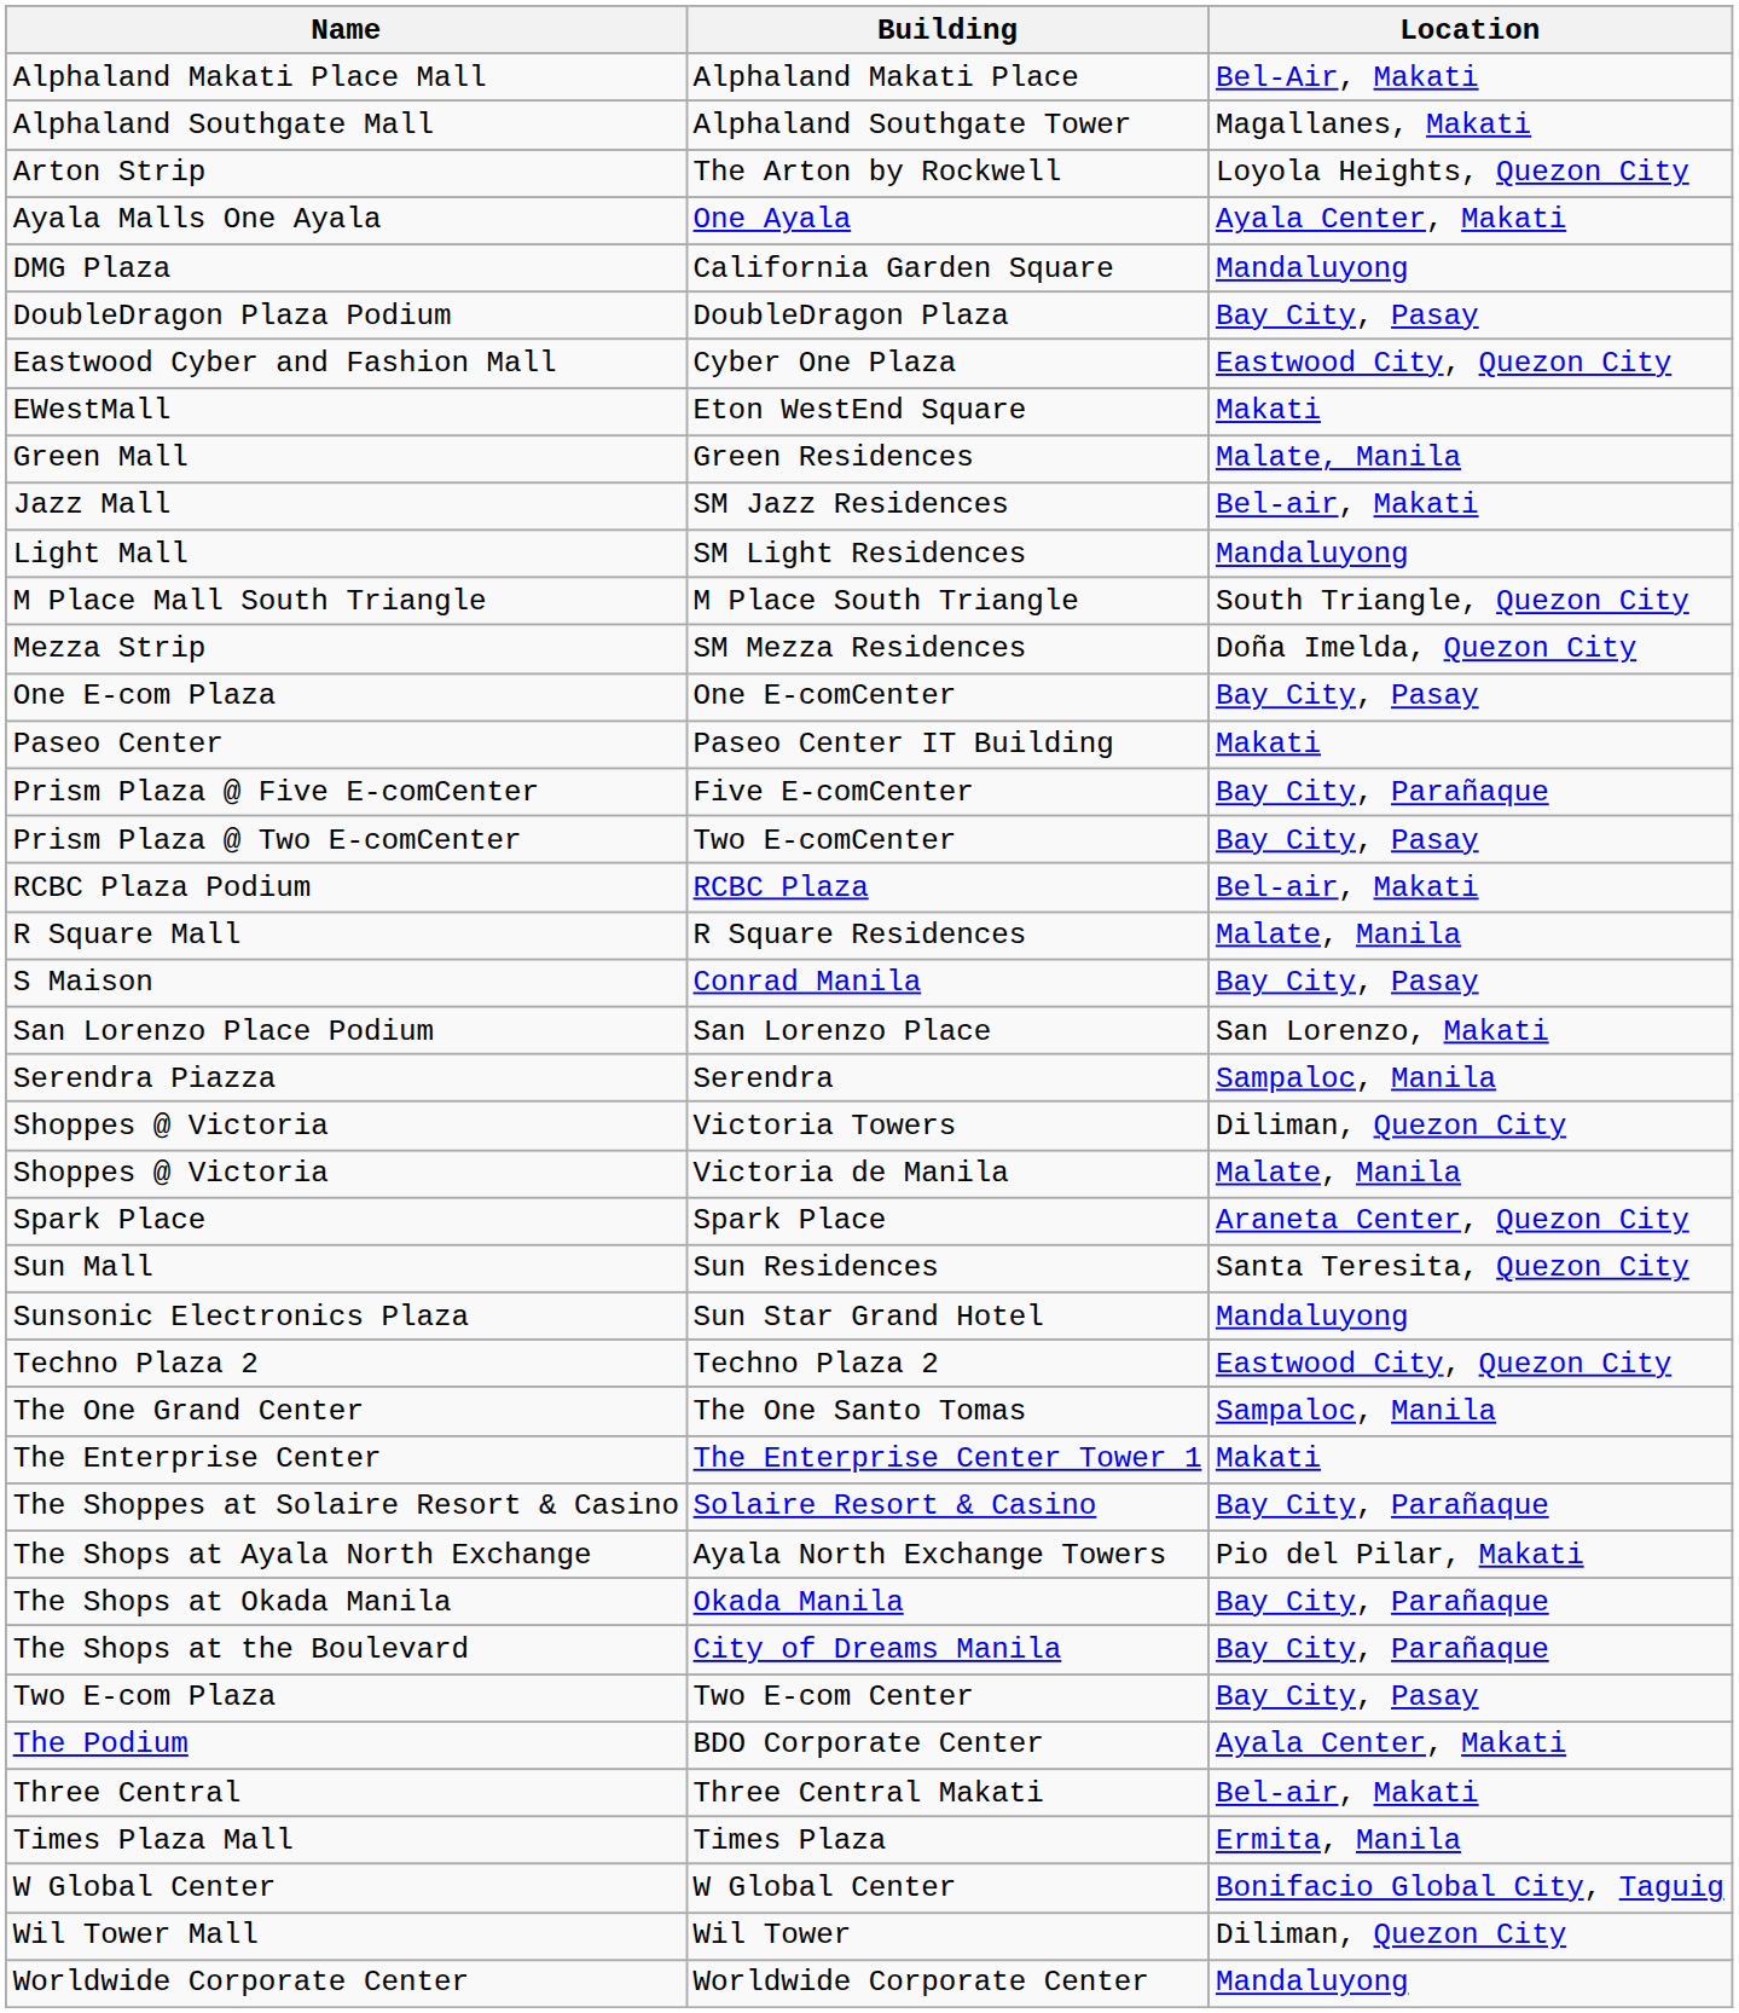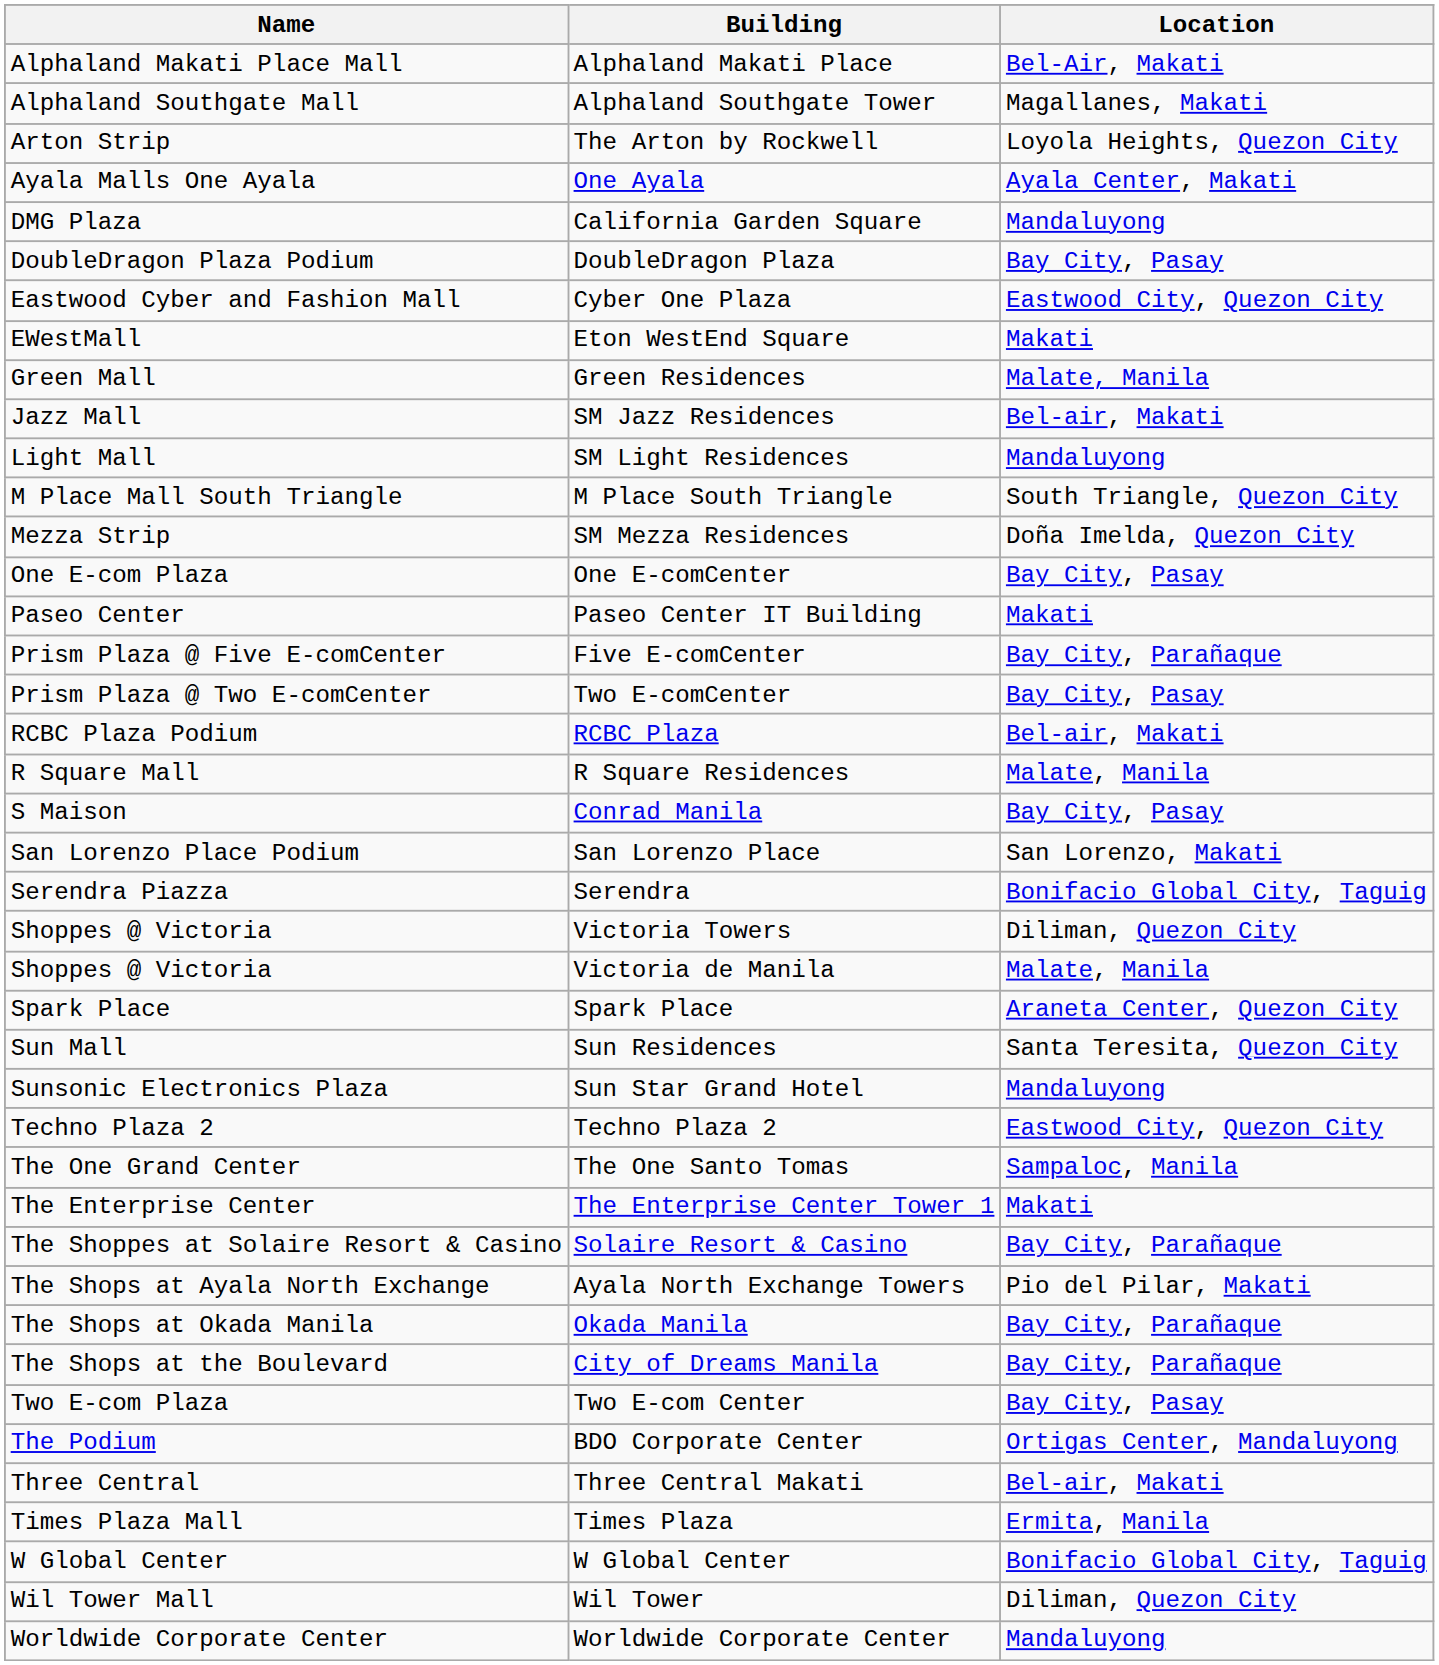Serendra | Location: Sampaloc, Manila -> Bonifacio Global City, Taguig
BDO Corporate Center | Location: Ayala Center, Makati -> Ortigas Center, Mandaluyong
